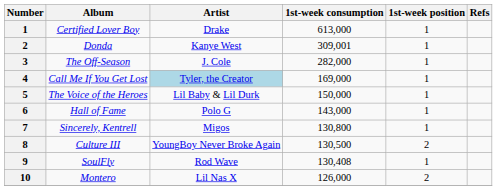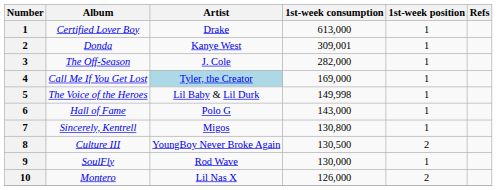The Voice of the Heroes | 1st-week consumption: 150,000 -> 149,998
SoulFly | 1st-week consumption: 130,408 -> 130,000
